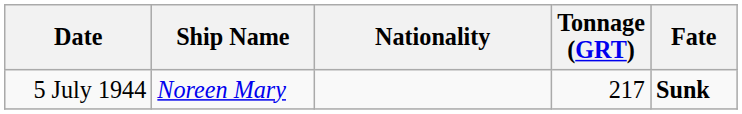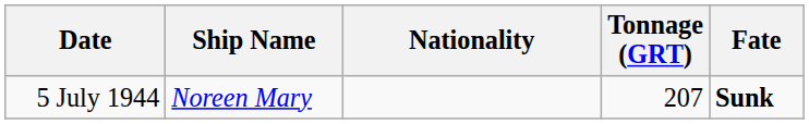5 July 1944 | Tonnage (GRT): 217 -> 207
